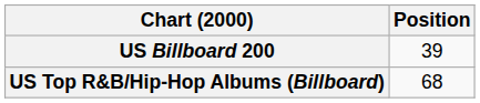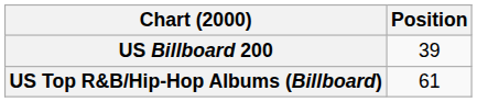US Top R&B/Hip-Hop Albums (Billboard) | Position: 68 -> 61
